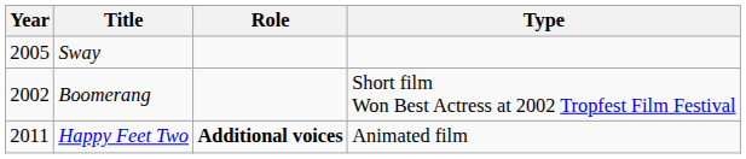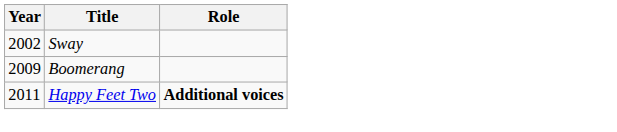- column: Type | Short film Won Best Actress at 2002 Tropfest Film Festival | Animated film
Sway | Year: 2005 -> 2002
Boomerang | Year: 2002 -> 2009
